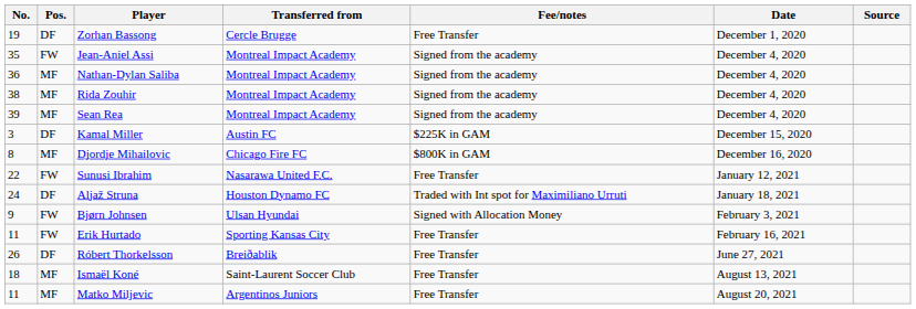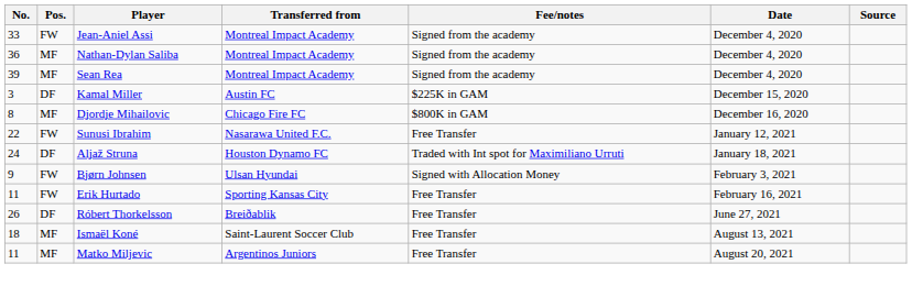- row: 19 | DF | Zorhan Bassong | Cercle Brugge | Free Transfer | December 1, 2020
Jean-Aniel Assi | No.: 35 -> 33
- row: 38 | MF | Rida Zouhir | Montreal Impact Academy | Signed from the academy | December 4, 2020
